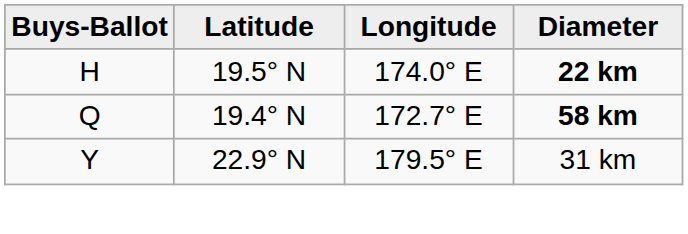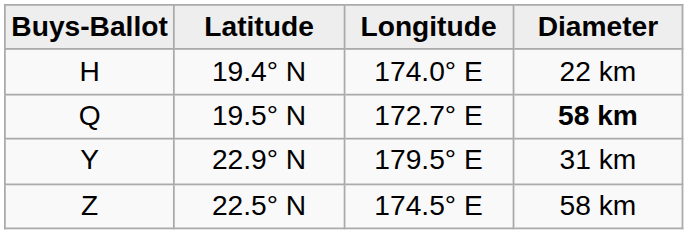H | Latitude: 19.5° N -> 19.4° N
H | Diameter: bold -> normal
Q | Latitude: 19.4° N -> 19.5° N
+ row: Z | 22.5° N | 174.5° E | 58 km
